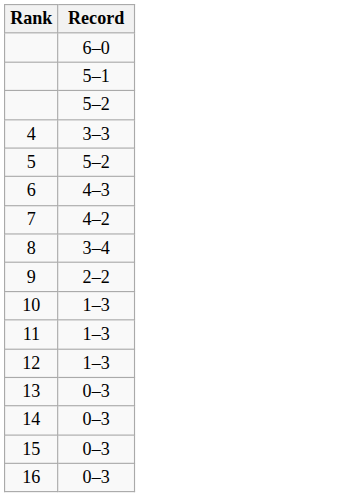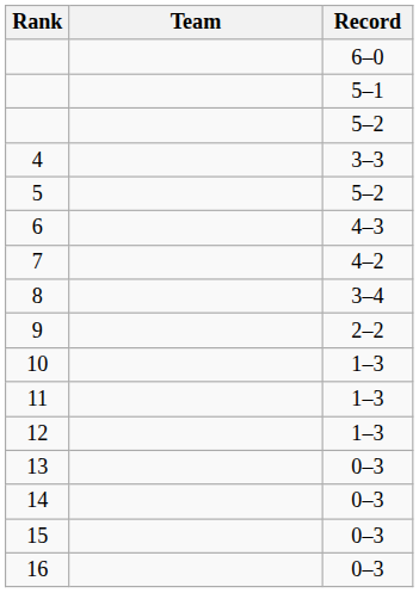+ column: Team
